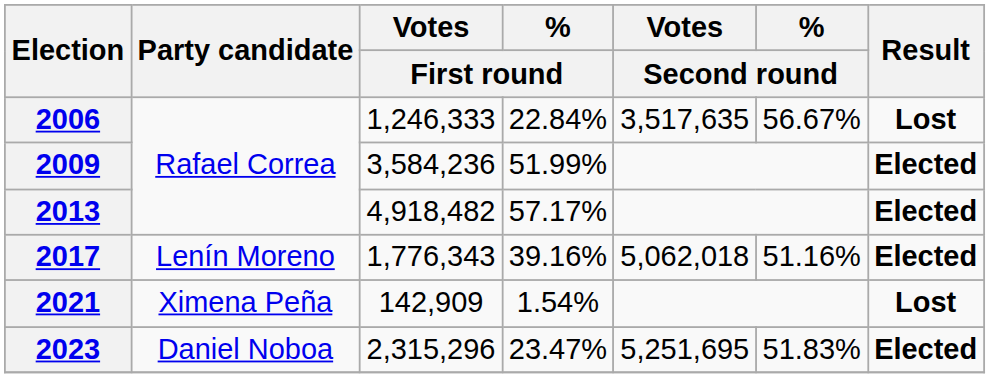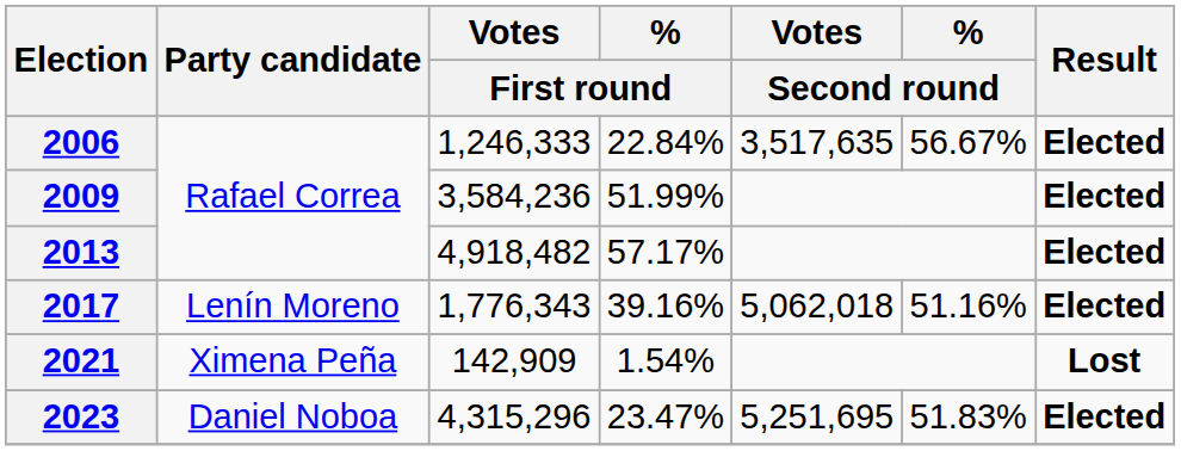2006 | Result: Lost -> Elected
2023 | Votes / First round: 2,315,296 -> 4,315,296
